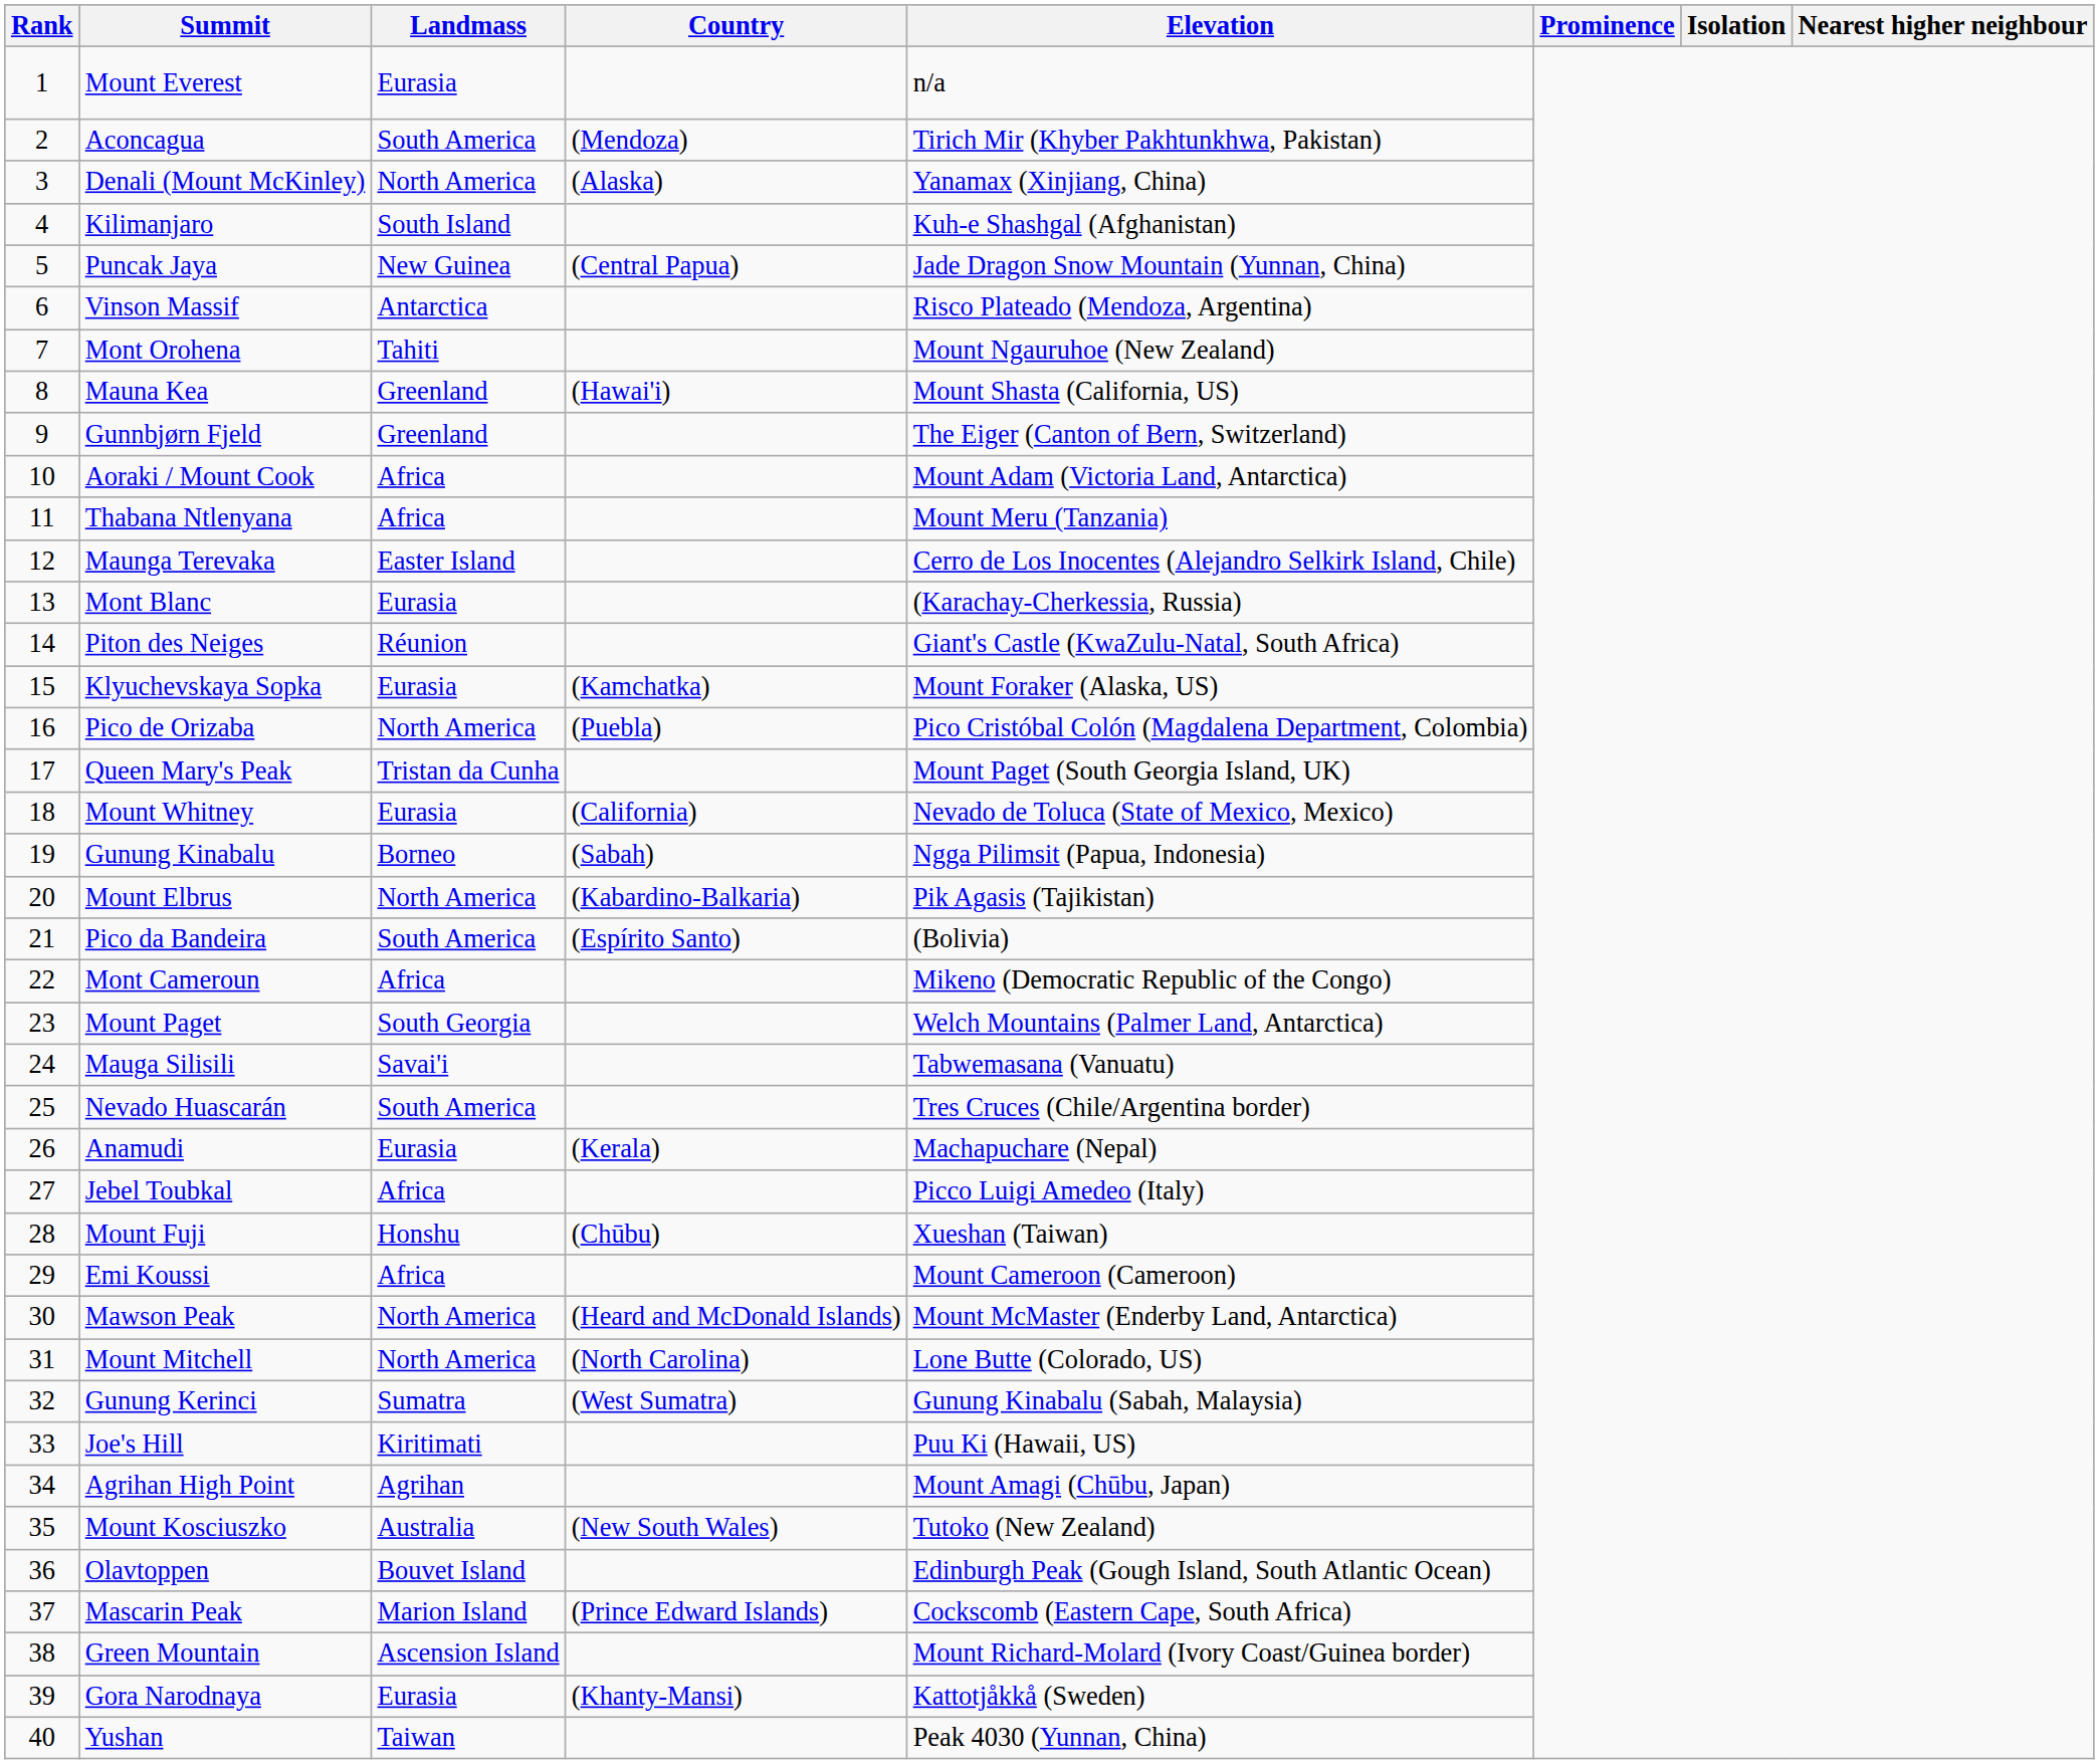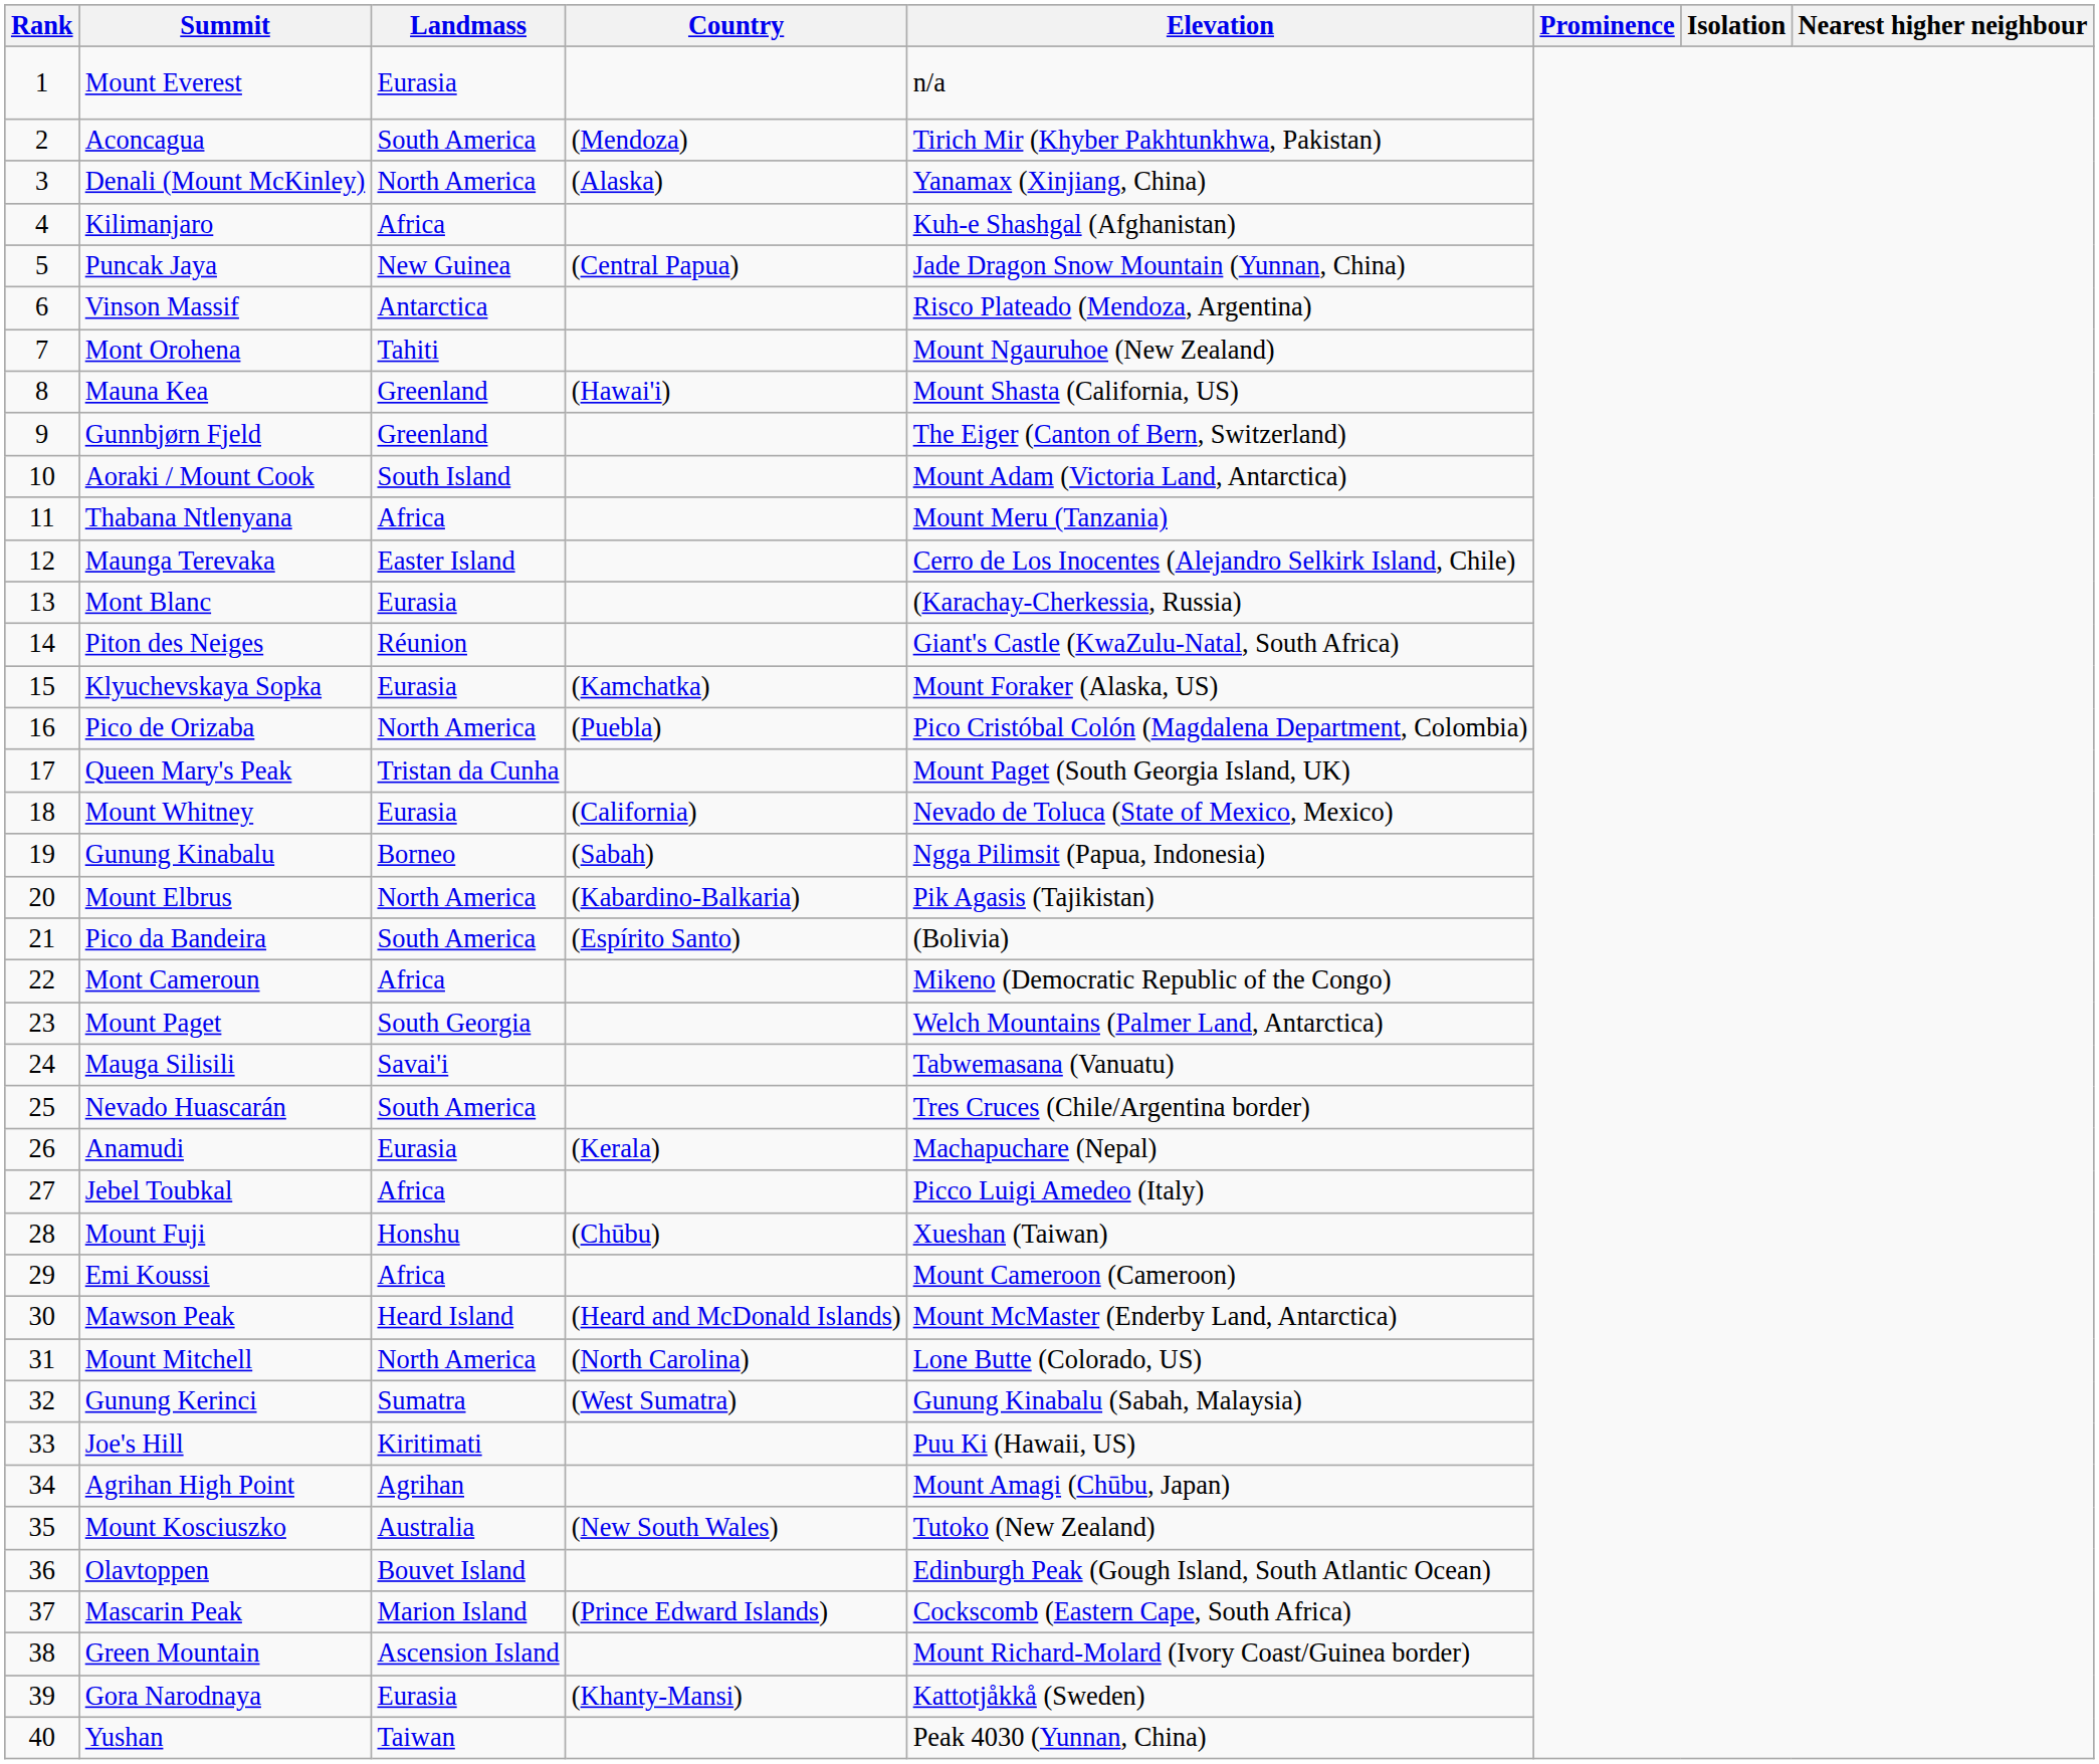Kilimanjaro | Landmass: South Island -> Africa
Aoraki / Mount Cook | Landmass: Africa -> South Island
Mawson Peak | Landmass: North America -> Heard Island
